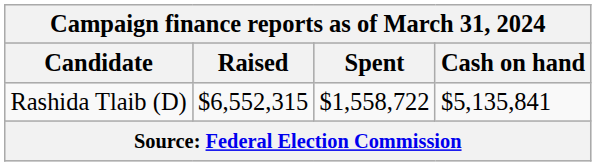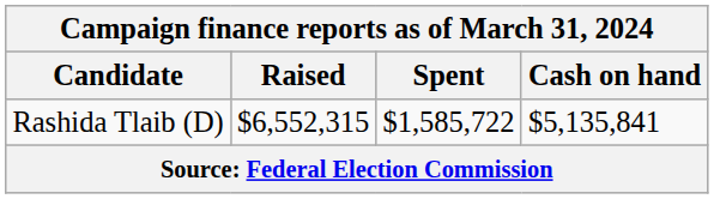Rashida Tlaib (D) | Spent: $1,558,722 -> $1,585,722
